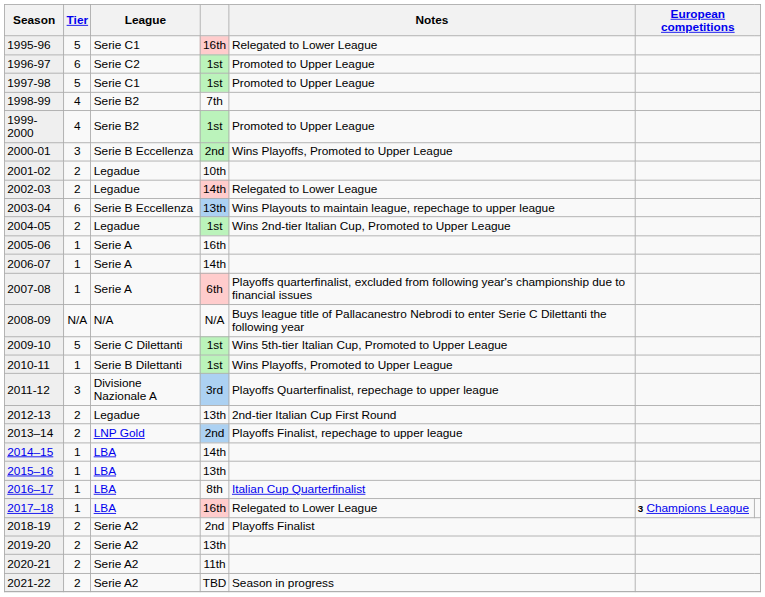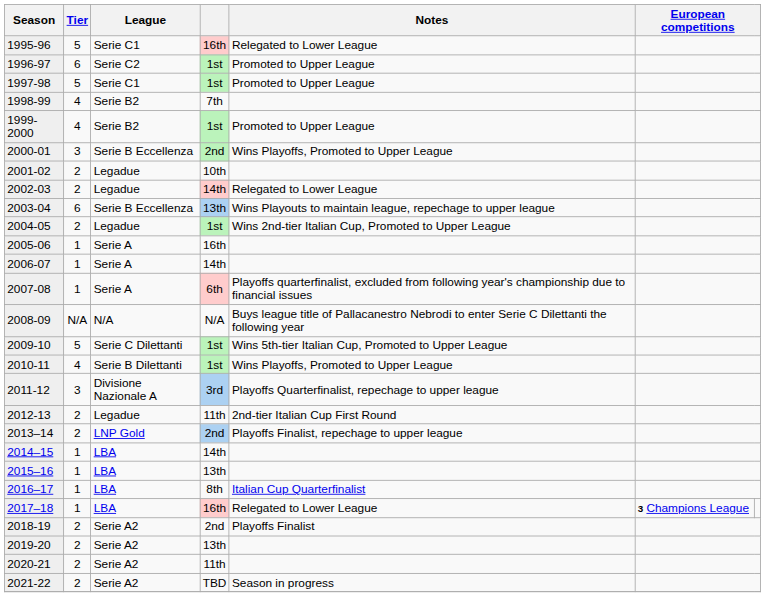2010-11 | Tier: 1 -> 4
2012-13 | column 4: 13th -> 11th
